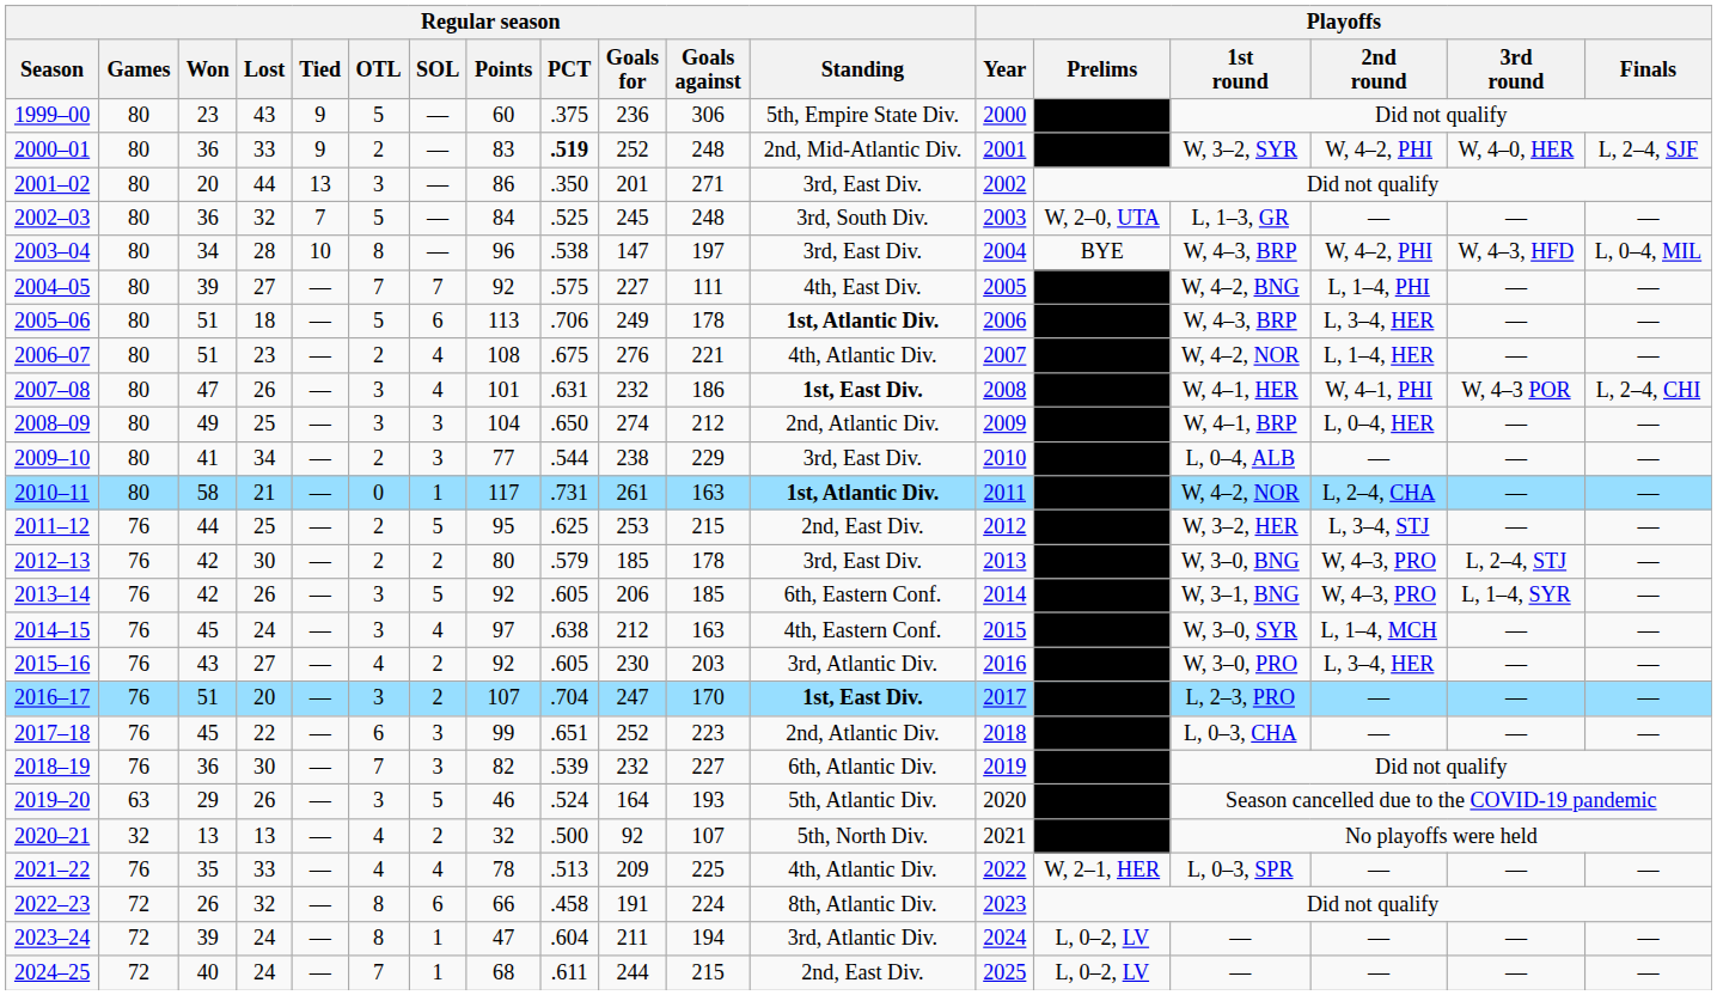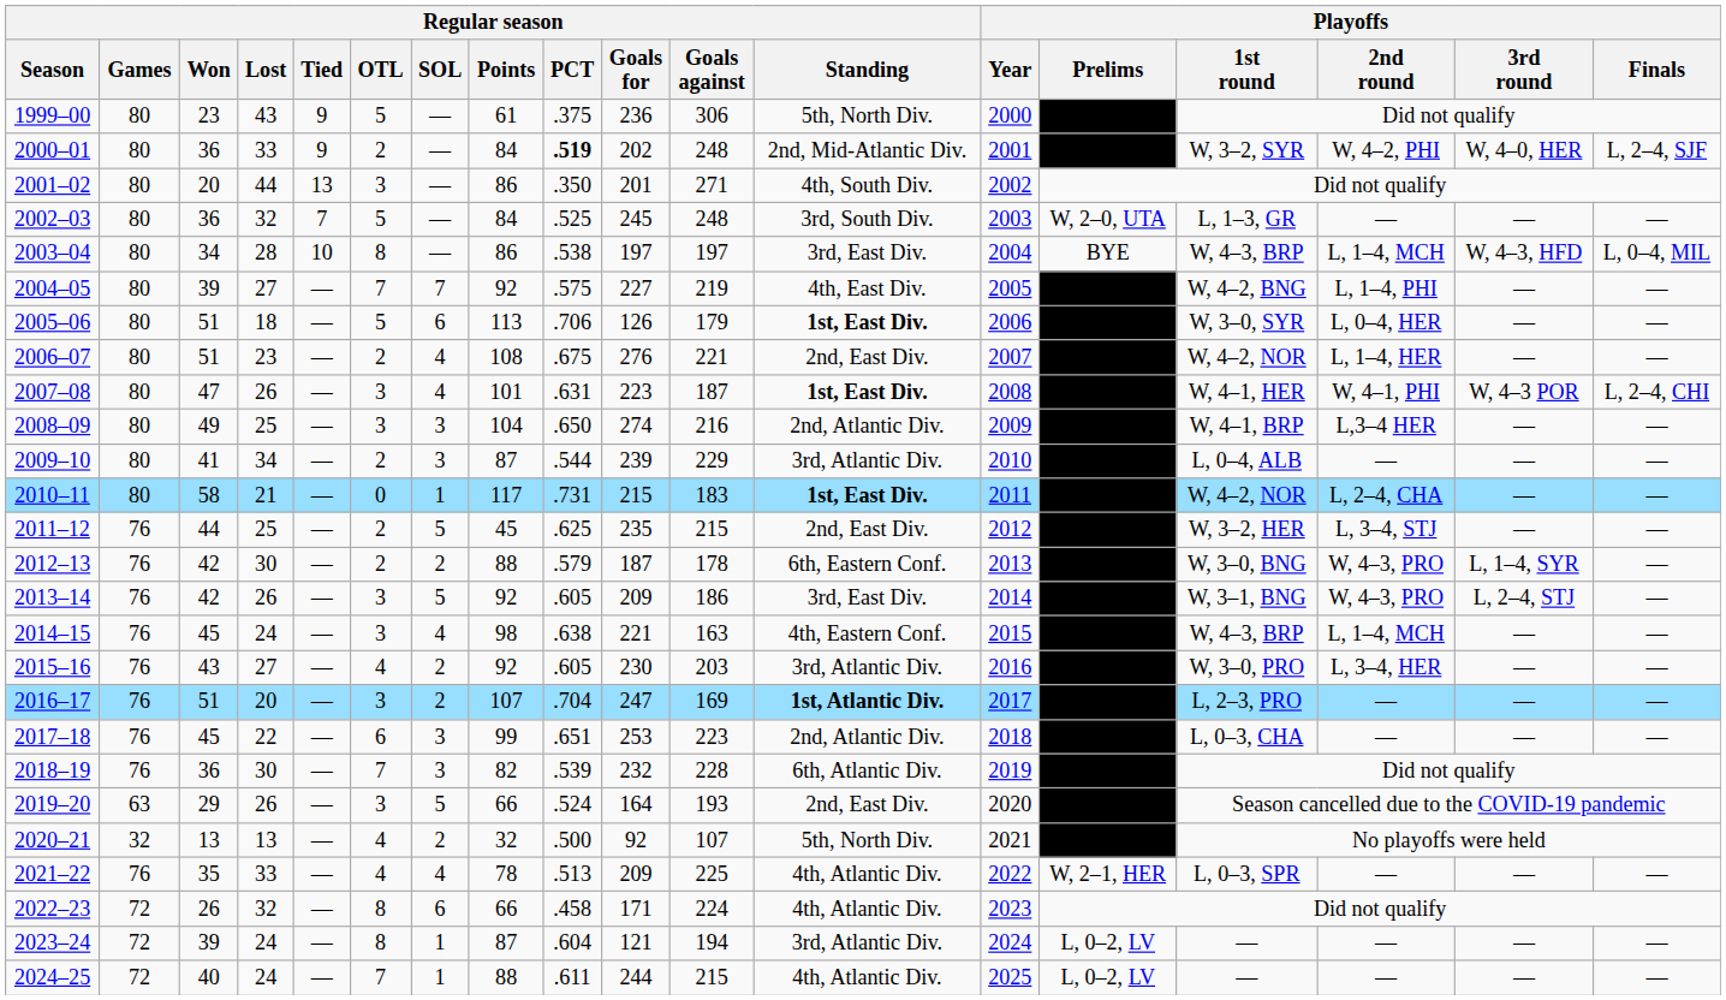1999–00 | Regular season / Points: 60 -> 61
1999–00 | Regular season / Standing: 5th, Empire State Div. -> 5th, North Div.
2000–01 | Regular season / Points: 83 -> 84
2000–01 | Regular season / Goals for: 252 -> 202
2001–02 | Regular season / Standing: 3rd, East Div. -> 4th, South Div.
2003–04 | Regular season / Points: 96 -> 86
2003–04 | Regular season / Goals for: 147 -> 197
2003–04 | Playoffs / 2nd round: W, 4–2, PHI -> L, 1–4, MCH
2004–05 | Regular season / Goals against: 111 -> 219
2005–06 | Regular season / Goals for: 249 -> 126
2005–06 | Regular season / Goals against: 178 -> 179
2005–06 | Regular season / Standing: 1st, Atlantic Div. -> 1st, East Div.
2005–06 | Playoffs / 1st round: W, 4–3, BRP -> W, 3–0, SYR
2005–06 | Playoffs / 2nd round: L, 3–4, HER -> L, 0–4, HER
2006–07 | Regular season / Standing: 4th, Atlantic Div. -> 2nd, East Div.
2007–08 | Regular season / Goals for: 232 -> 223
2007–08 | Regular season / Goals against: 186 -> 187
2008–09 | Regular season / Goals against: 212 -> 216
2008–09 | Playoffs / 2nd round: L, 0–4, HER -> L,3–4 HER
2009–10 | Regular season / Points: 77 -> 87
2009–10 | Regular season / Goals for: 238 -> 239
2009–10 | Regular season / Standing: 3rd, East Div. -> 3rd, Atlantic Div.
2010–11 | Regular season / Goals for: 261 -> 215
2010–11 | Regular season / Goals against: 163 -> 183
2010–11 | Regular season / Standing: 1st, Atlantic Div. -> 1st, East Div.
2011–12 | Regular season / Points: 95 -> 45
2011–12 | Regular season / Goals for: 253 -> 235
2012–13 | Regular season / Points: 80 -> 88
2012–13 | Regular season / Goals for: 185 -> 187
2012–13 | Regular season / Standing: 3rd, East Div. -> 6th, Eastern Conf.
2012–13 | Playoffs / 3rd round: L, 2–4, STJ -> L, 1–4, SYR
2013–14 | Regular season / Goals for: 206 -> 209
2013–14 | Regular season / Goals against: 185 -> 186
2013–14 | Regular season / Standing: 6th, Eastern Conf. -> 3rd, East Div.
2013–14 | Playoffs / 3rd round: L, 1–4, SYR -> L, 2–4, STJ
2014–15 | Regular season / Points: 97 -> 98
2014–15 | Regular season / Goals for: 212 -> 221
2014–15 | Playoffs / 1st round: W, 3–0, SYR -> W, 4–3, BRP
2016–17 | Regular season / Goals against: 170 -> 169
2016–17 | Regular season / Standing: 1st, East Div. -> 1st, Atlantic Div.
2017–18 | Regular season / Goals for: 252 -> 253
2018–19 | Regular season / Goals against: 227 -> 228
2019–20 | Regular season / Points: 46 -> 66
2019–20 | Regular season / Standing: 5th, Atlantic Div. -> 2nd, East Div.
2022–23 | Regular season / Goals for: 191 -> 171
2022–23 | Regular season / Standing: 8th, Atlantic Div. -> 4th, Atlantic Div.
2023–24 | Regular season / Points: 47 -> 87
2023–24 | Regular season / Goals for: 211 -> 121
2024–25 | Regular season / Points: 68 -> 88
2024–25 | Regular season / Standing: 2nd, East Div. -> 4th, Atlantic Div.
